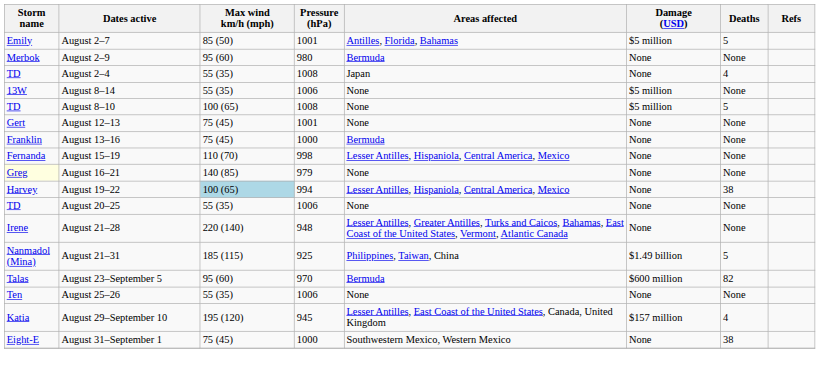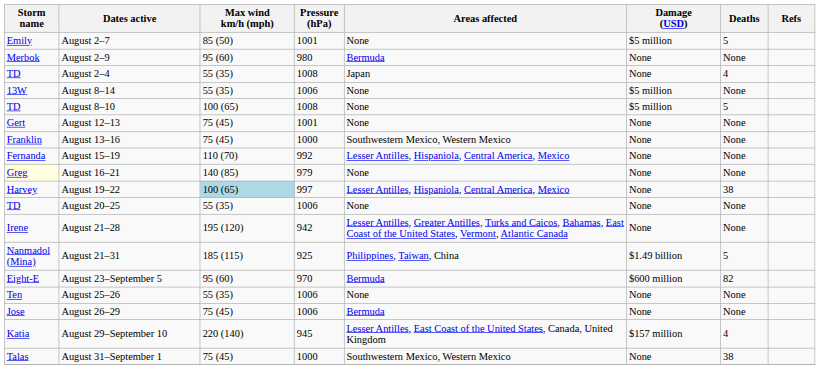August 2–7 | Areas affected: Antilles, Florida, Bahamas -> None
August 13–16 | Areas affected: Bermuda -> Southwestern Mexico, Western Mexico
August 15–19 | Pressure (hPa): 998 -> 992
August 19–22 | Pressure (hPa): 994 -> 997
August 21–28 | Max wind km/h (mph): 220 (140) -> 195 (120)
August 21–28 | Pressure (hPa): 948 -> 942
August 23–September 5 | Storm name: Talas -> Eight-E
+ row: Jose | August 26–29 | 75 (45) | 1006 | Bermuda | None | None
August 29–September 10 | Max wind km/h (mph): 195 (120) -> 220 (140)
August 31–September 1 | Storm name: Eight-E -> Talas
